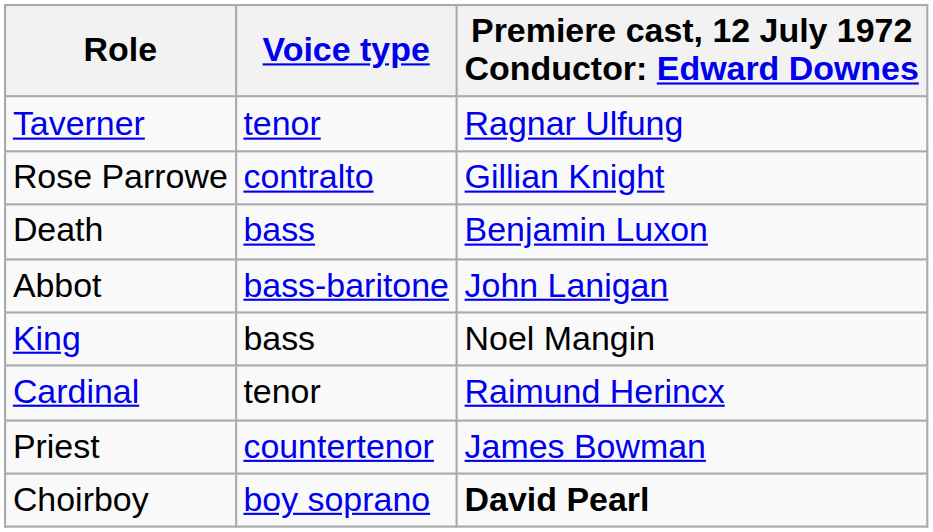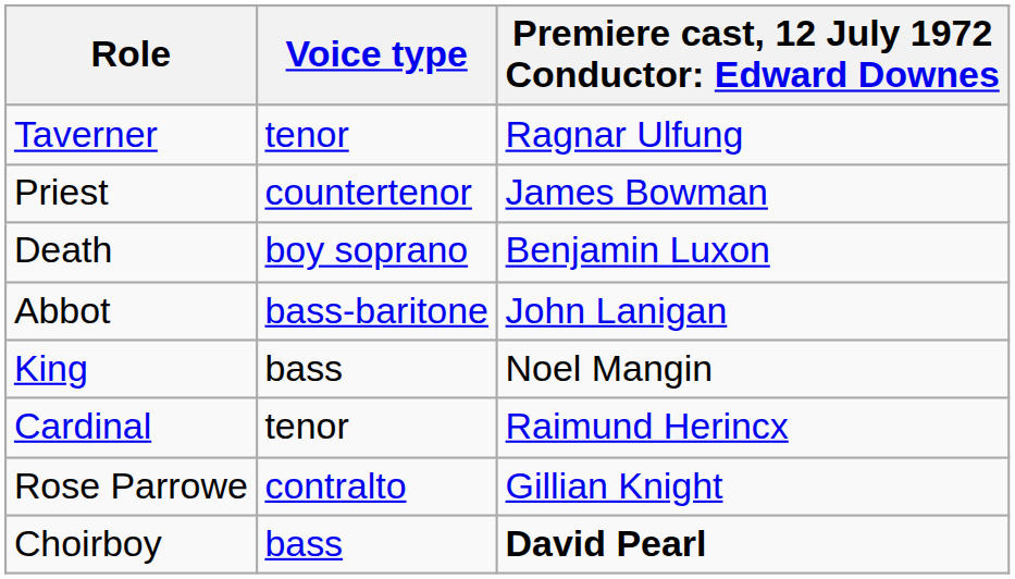rows swapped: Rose Parrowe <-> Priest
Death | Voice type: bass -> boy soprano
Choirboy | Voice type: boy soprano -> bass
